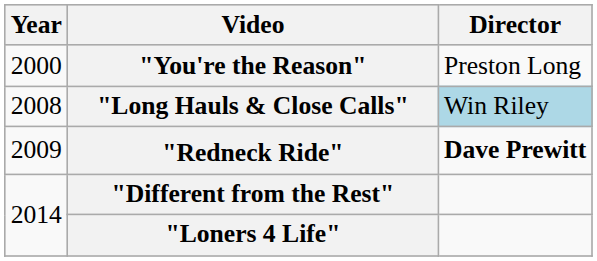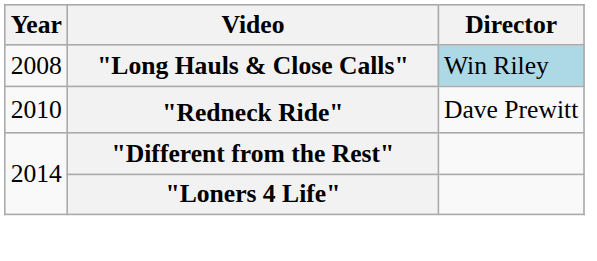- row: 2000 | "You're the Reason" | Preston Long
"Redneck Ride" | Year: 2009 -> 2010
"Redneck Ride" | Director: bold -> normal
